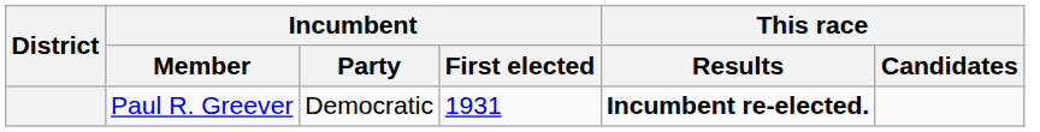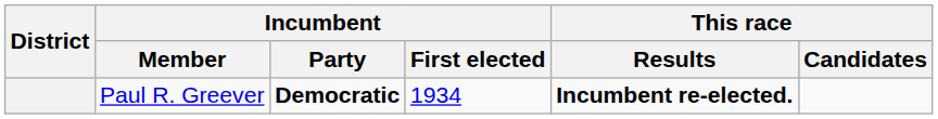Paul R. Greever | Incumbent / Party: normal -> bold
Paul R. Greever | Incumbent / First elected: 1931 -> 1934
